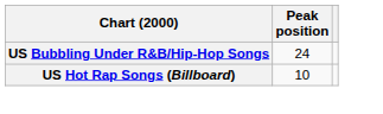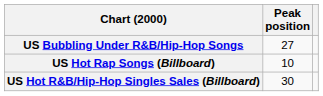US Bubbling Under R&B/Hip-Hop Songs | Peak position: 24 -> 27
+ row: US Hot R&B/Hip-Hop Singles Sales (Billboard) | 30
